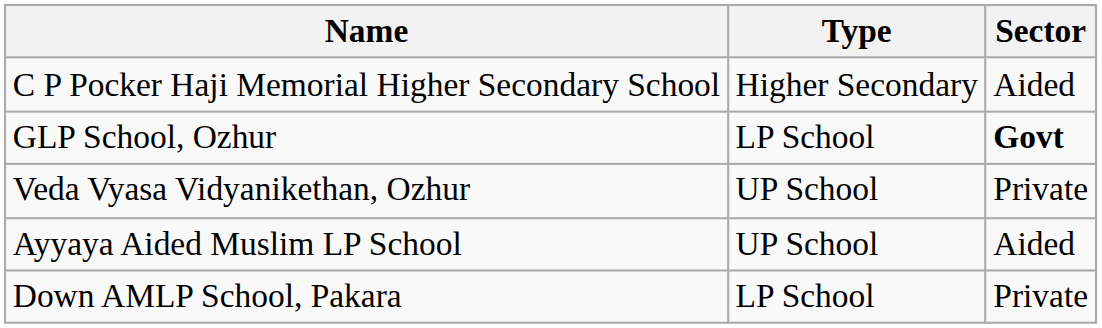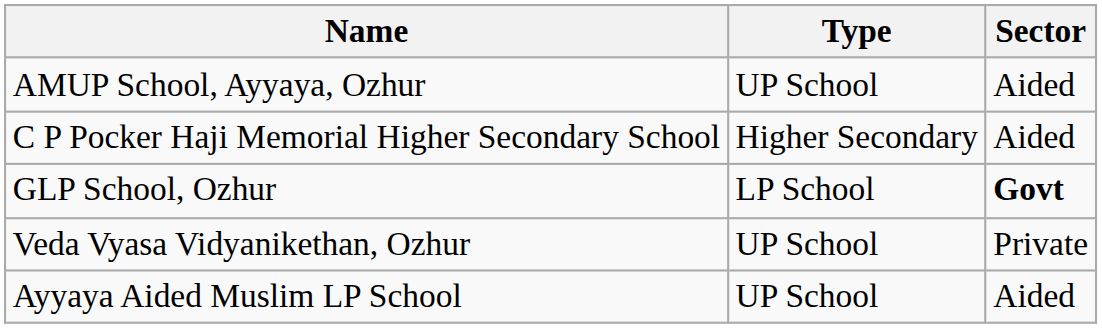+ row: AMUP School, Ayyaya, Ozhur | UP School | Aided
- row: Down AMLP School, Pakara | LP School | Private
